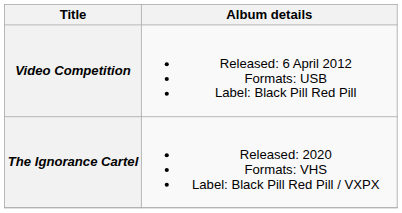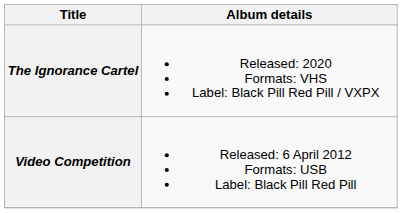rows swapped: Video Competition <-> The Ignorance Cartel
